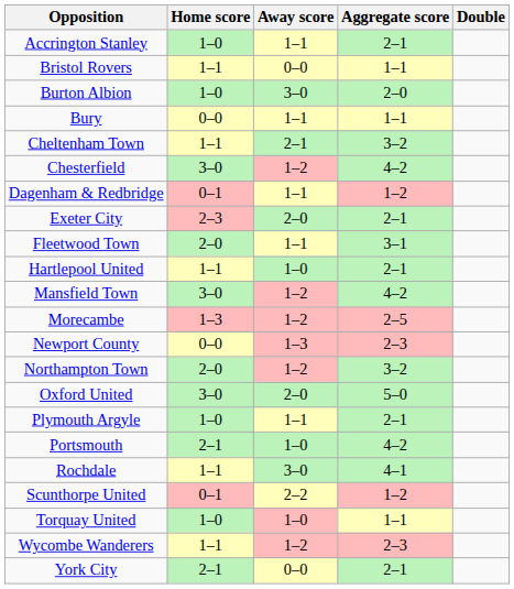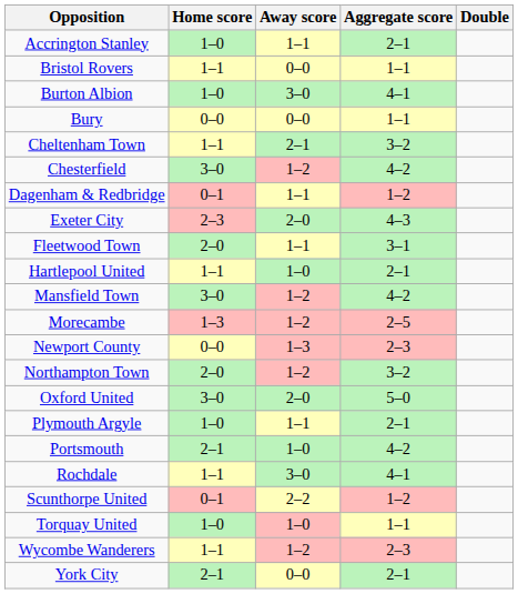Burton Albion | Aggregate score: 2–0 -> 4–1
Bury | Away score: 1–1 -> 0–0
Exeter City | Aggregate score: 2–1 -> 4–3
